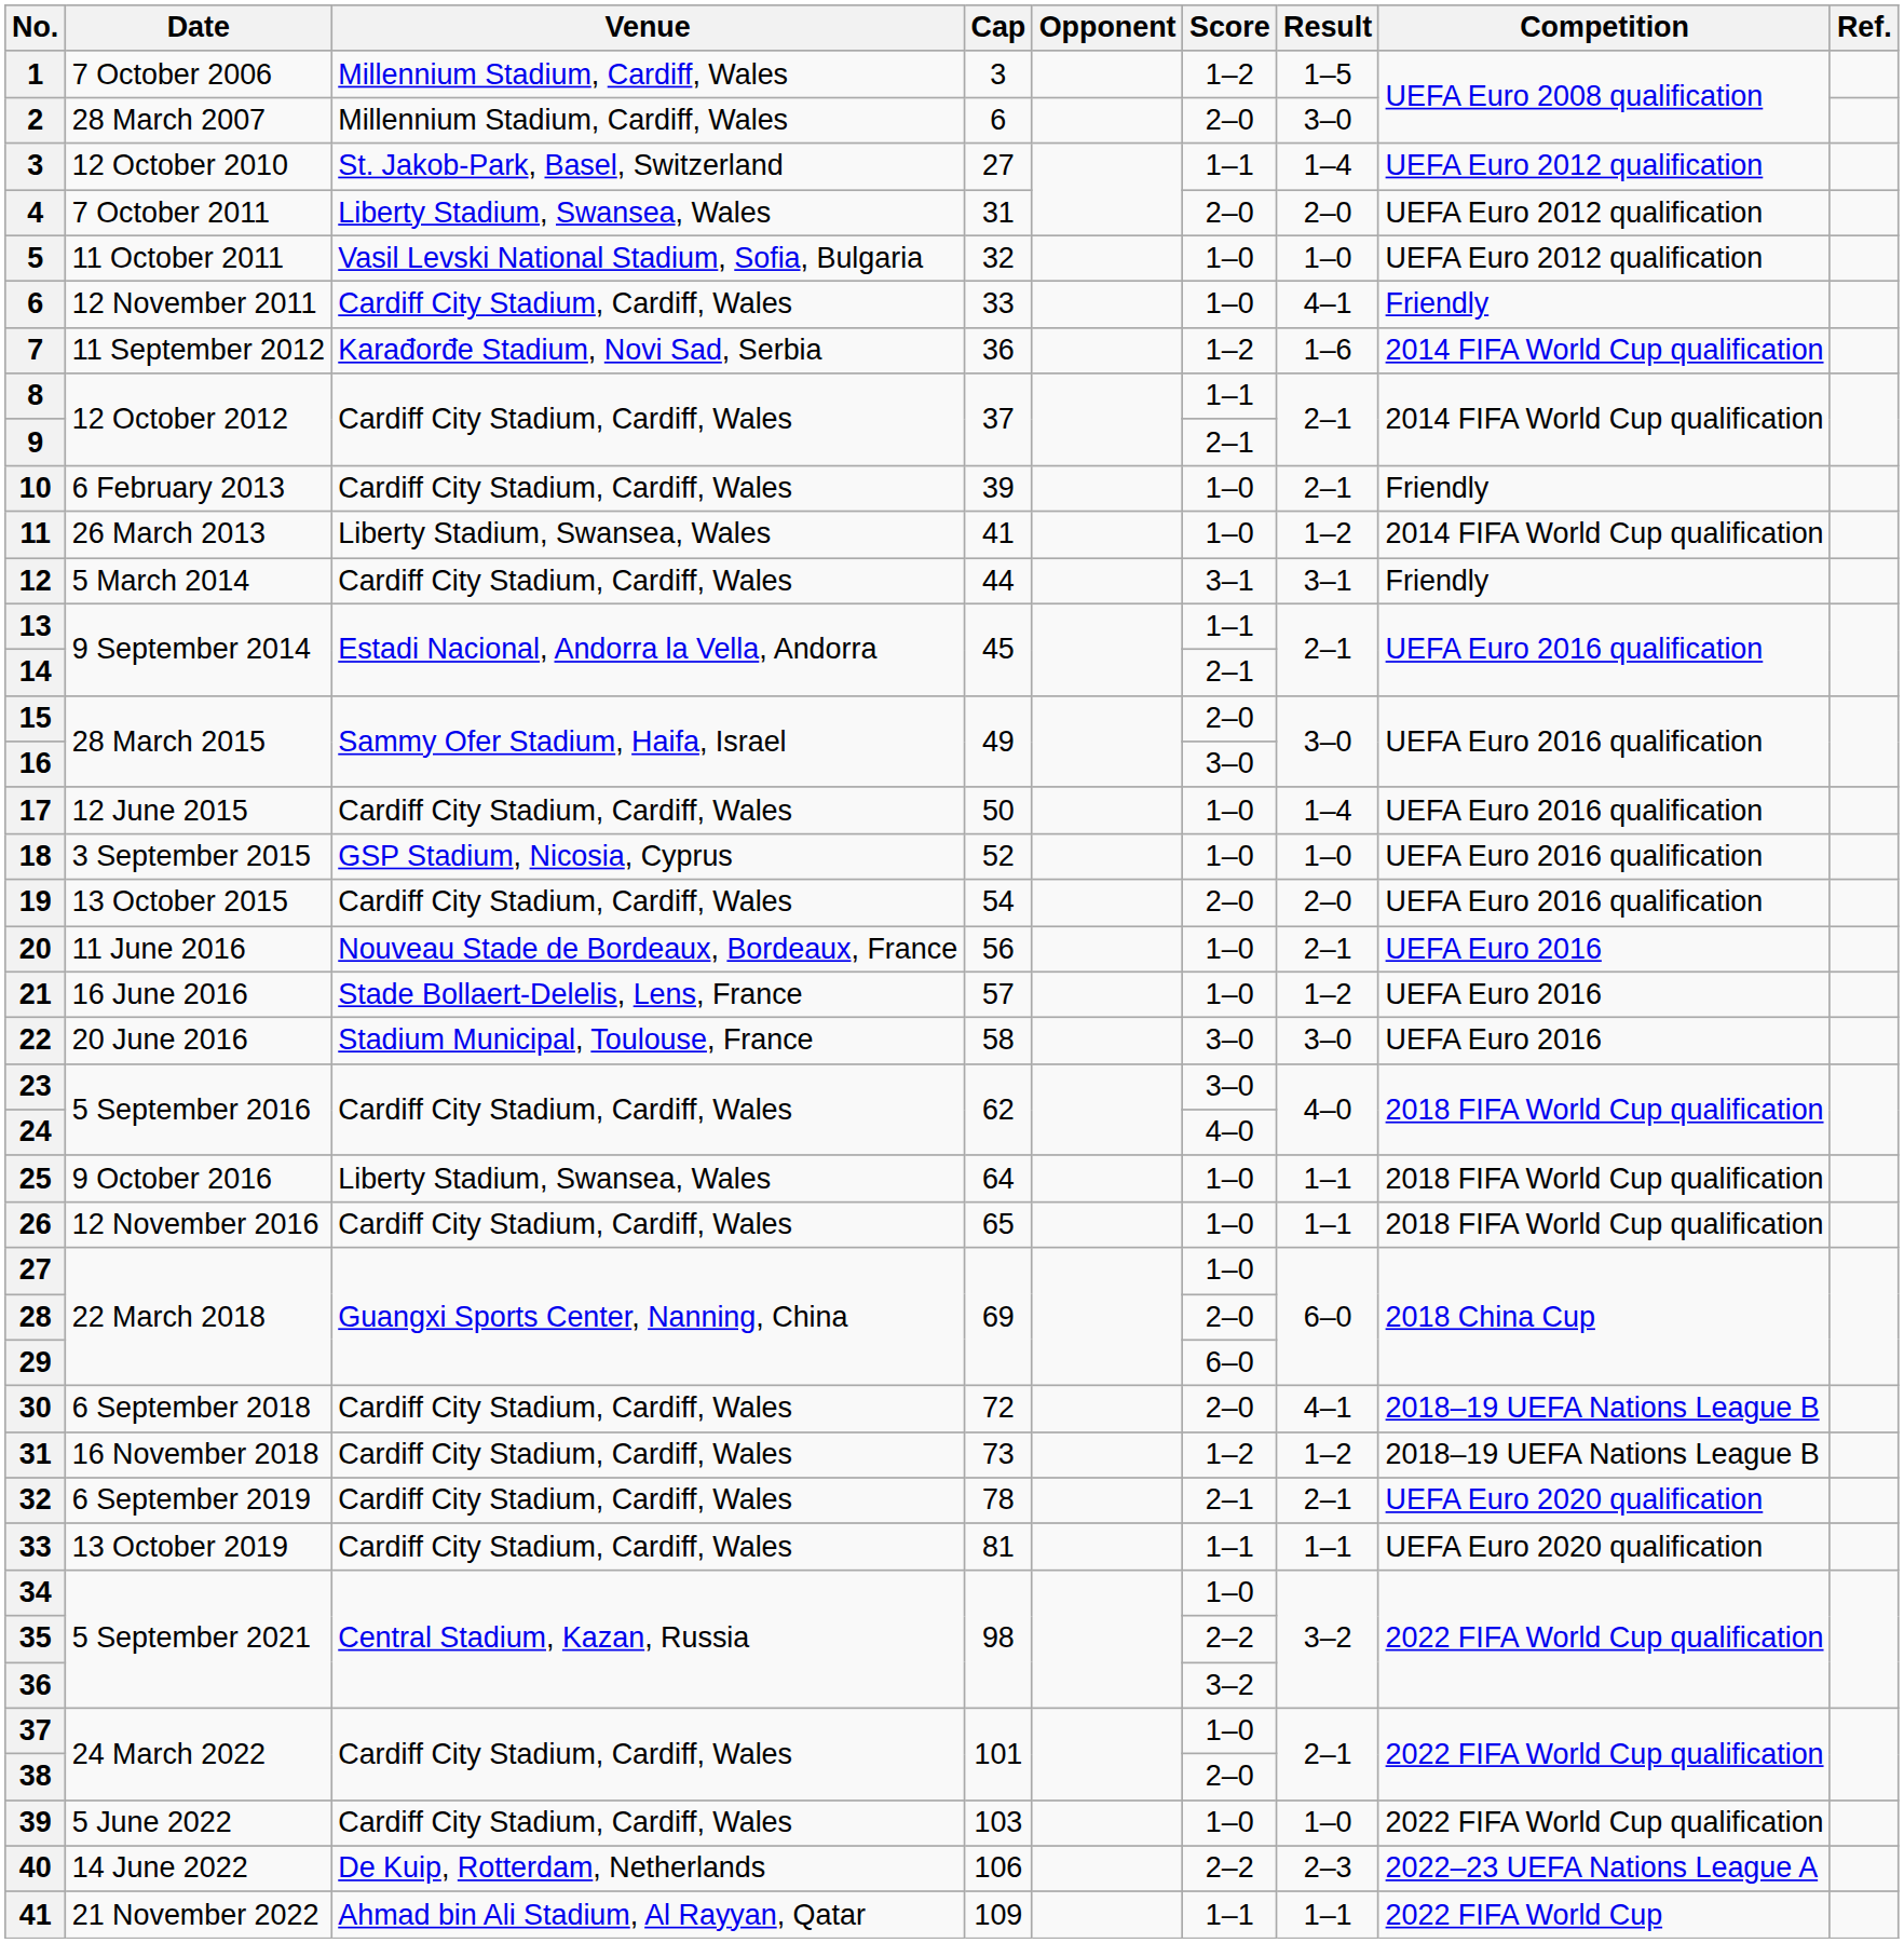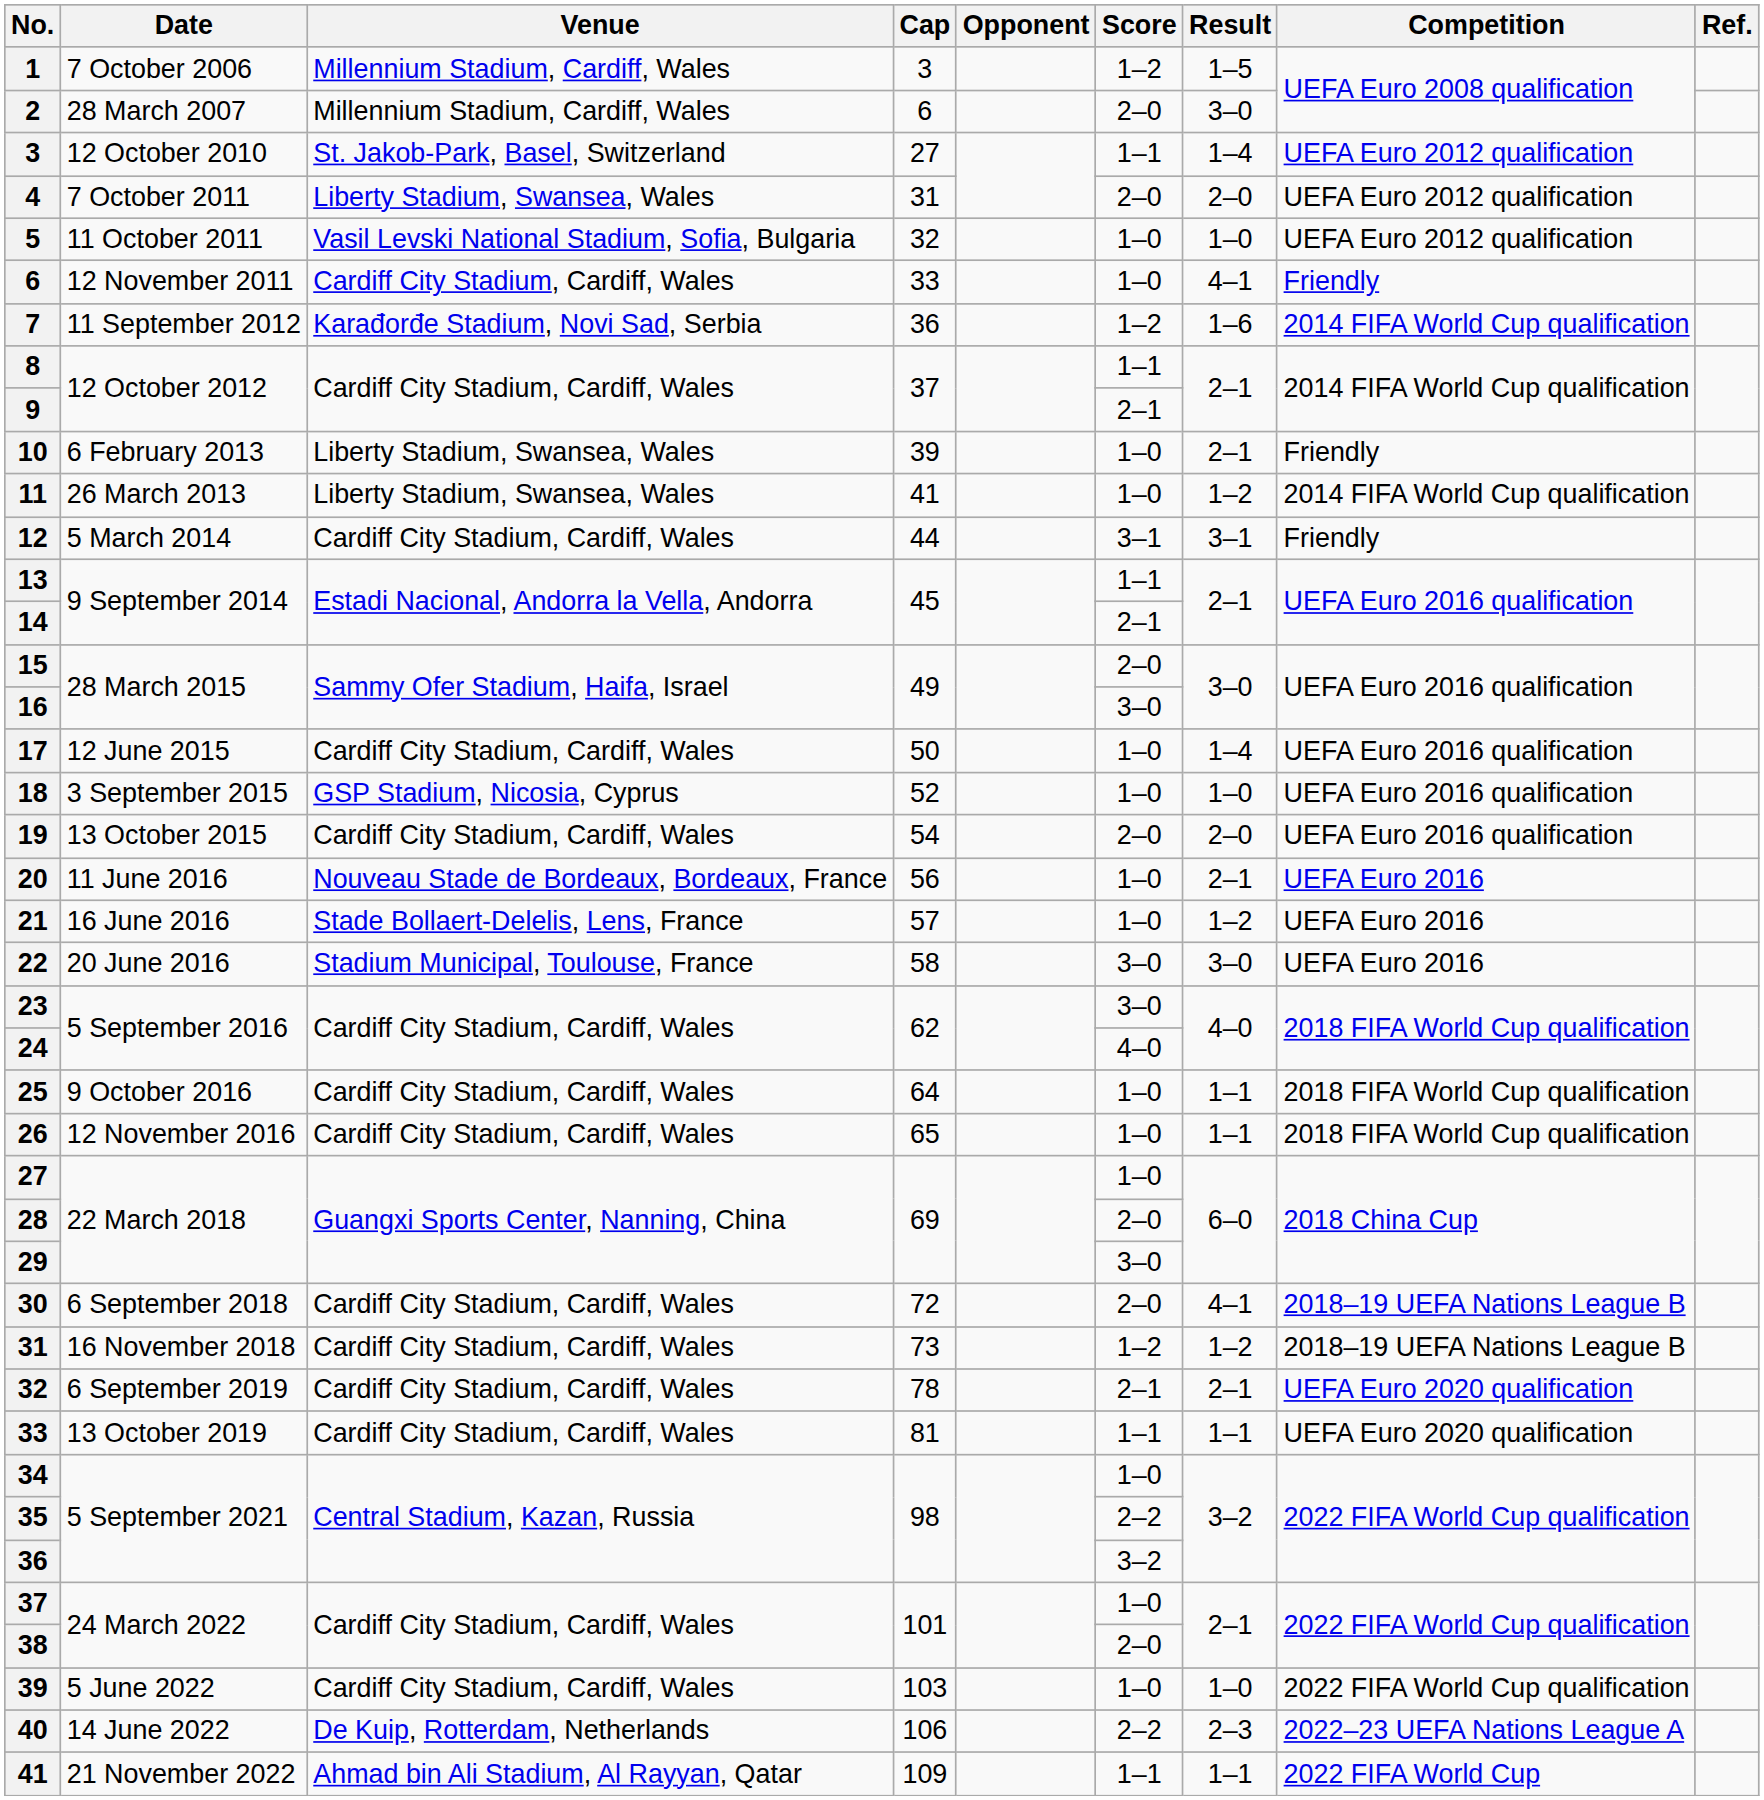10 | Venue: Cardiff City Stadium, Cardiff, Wales -> Liberty Stadium, Swansea, Wales
25 | Venue: Liberty Stadium, Swansea, Wales -> Cardiff City Stadium, Cardiff, Wales
29 | Score: 6–0 -> 3–0
